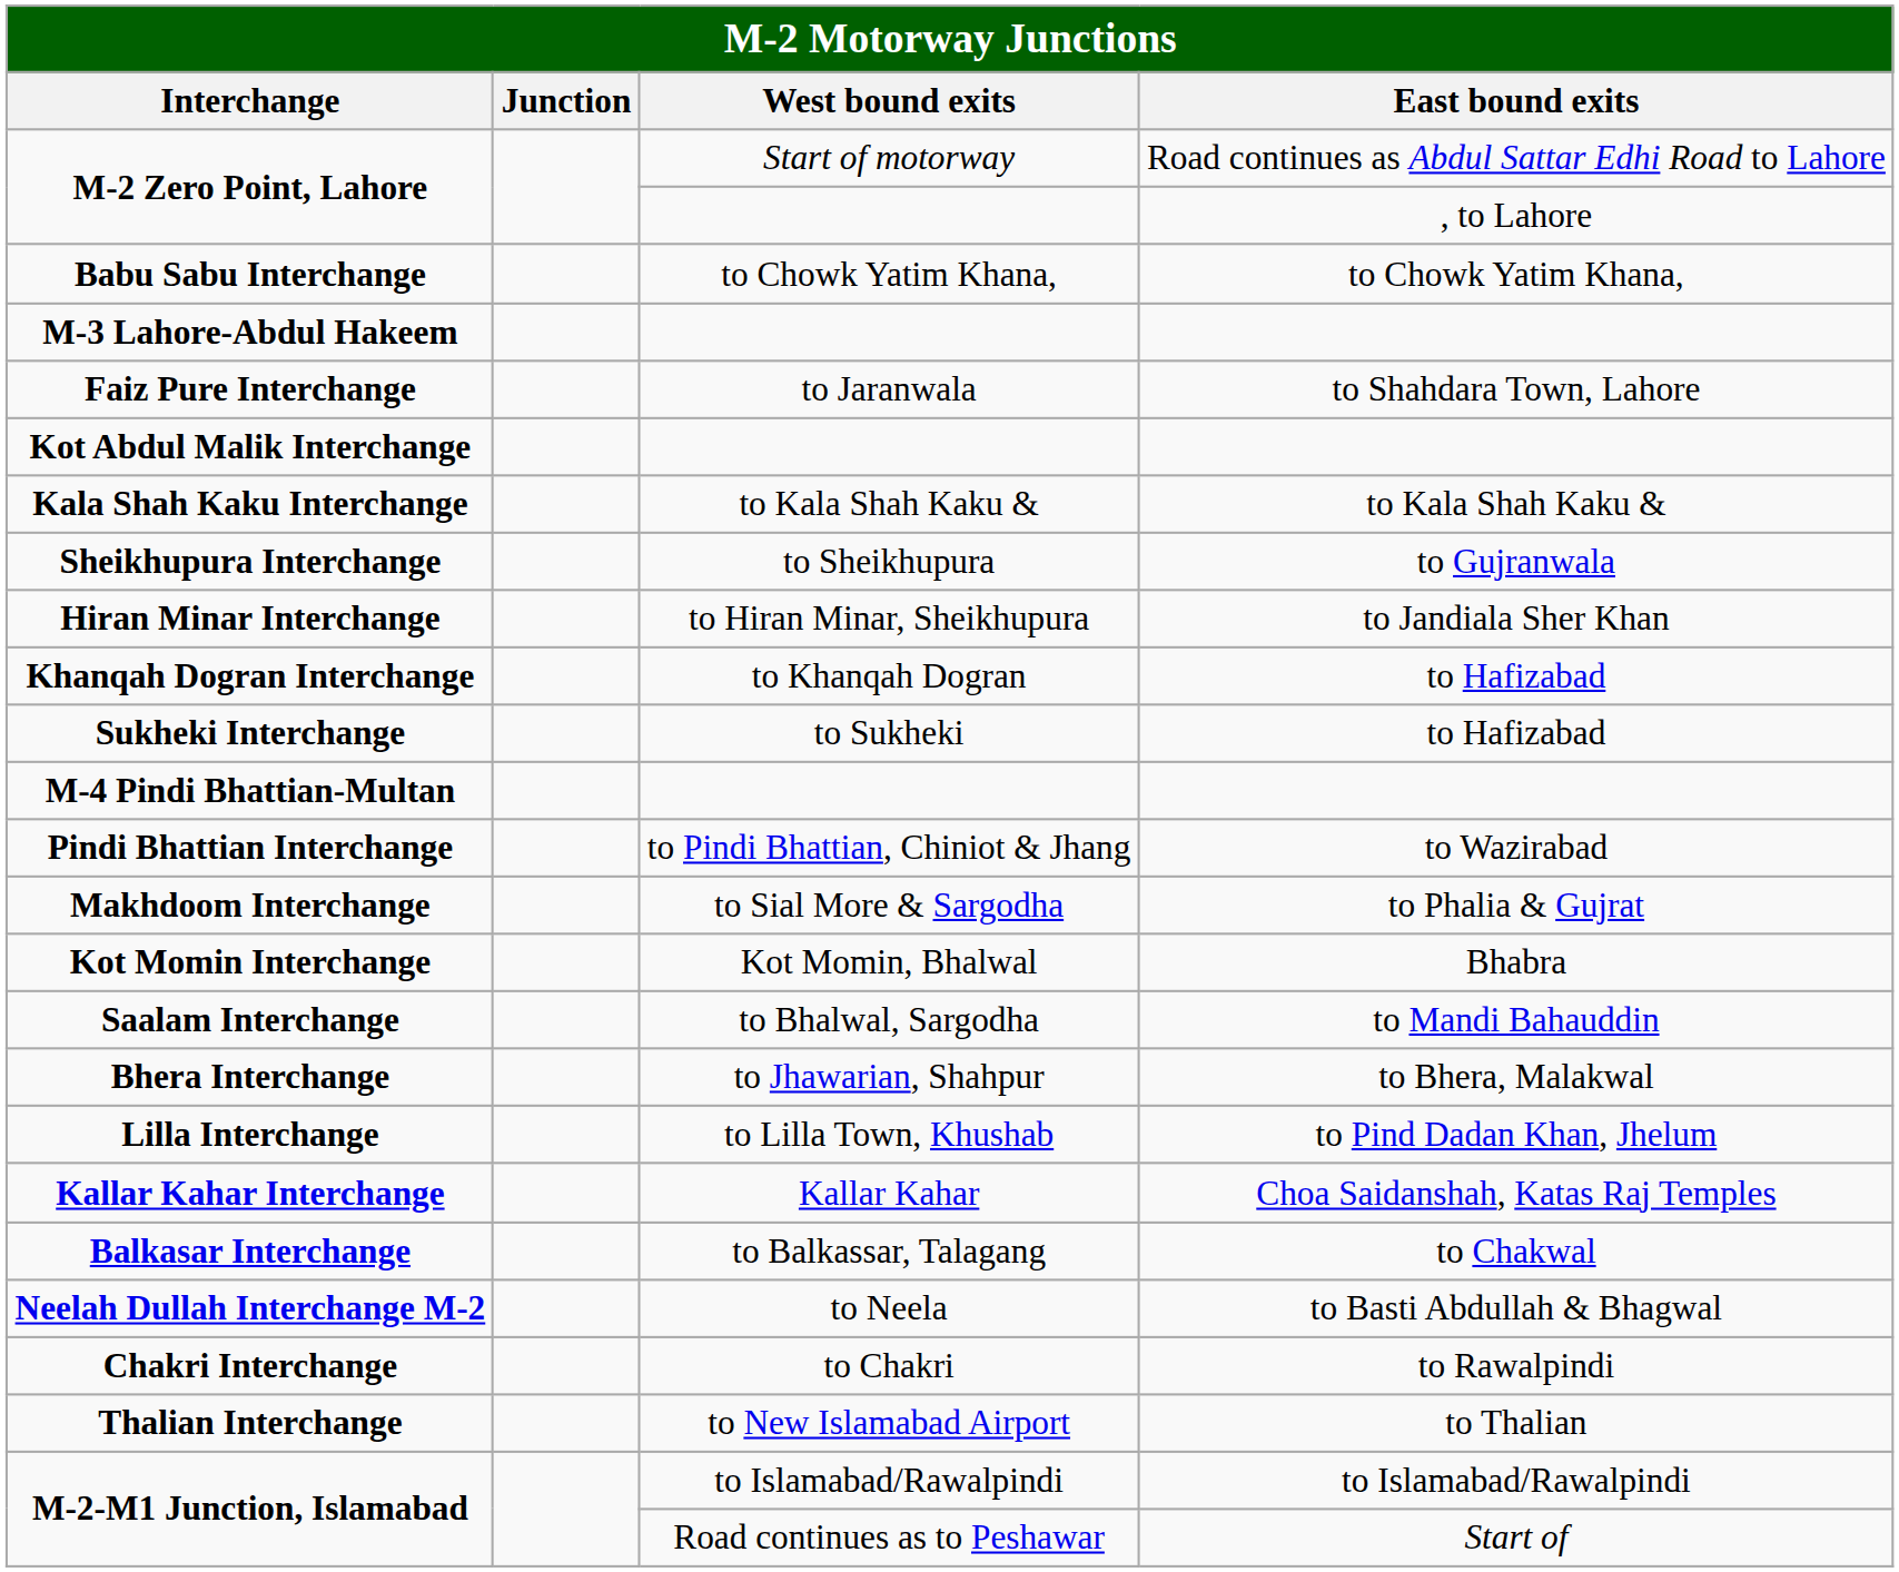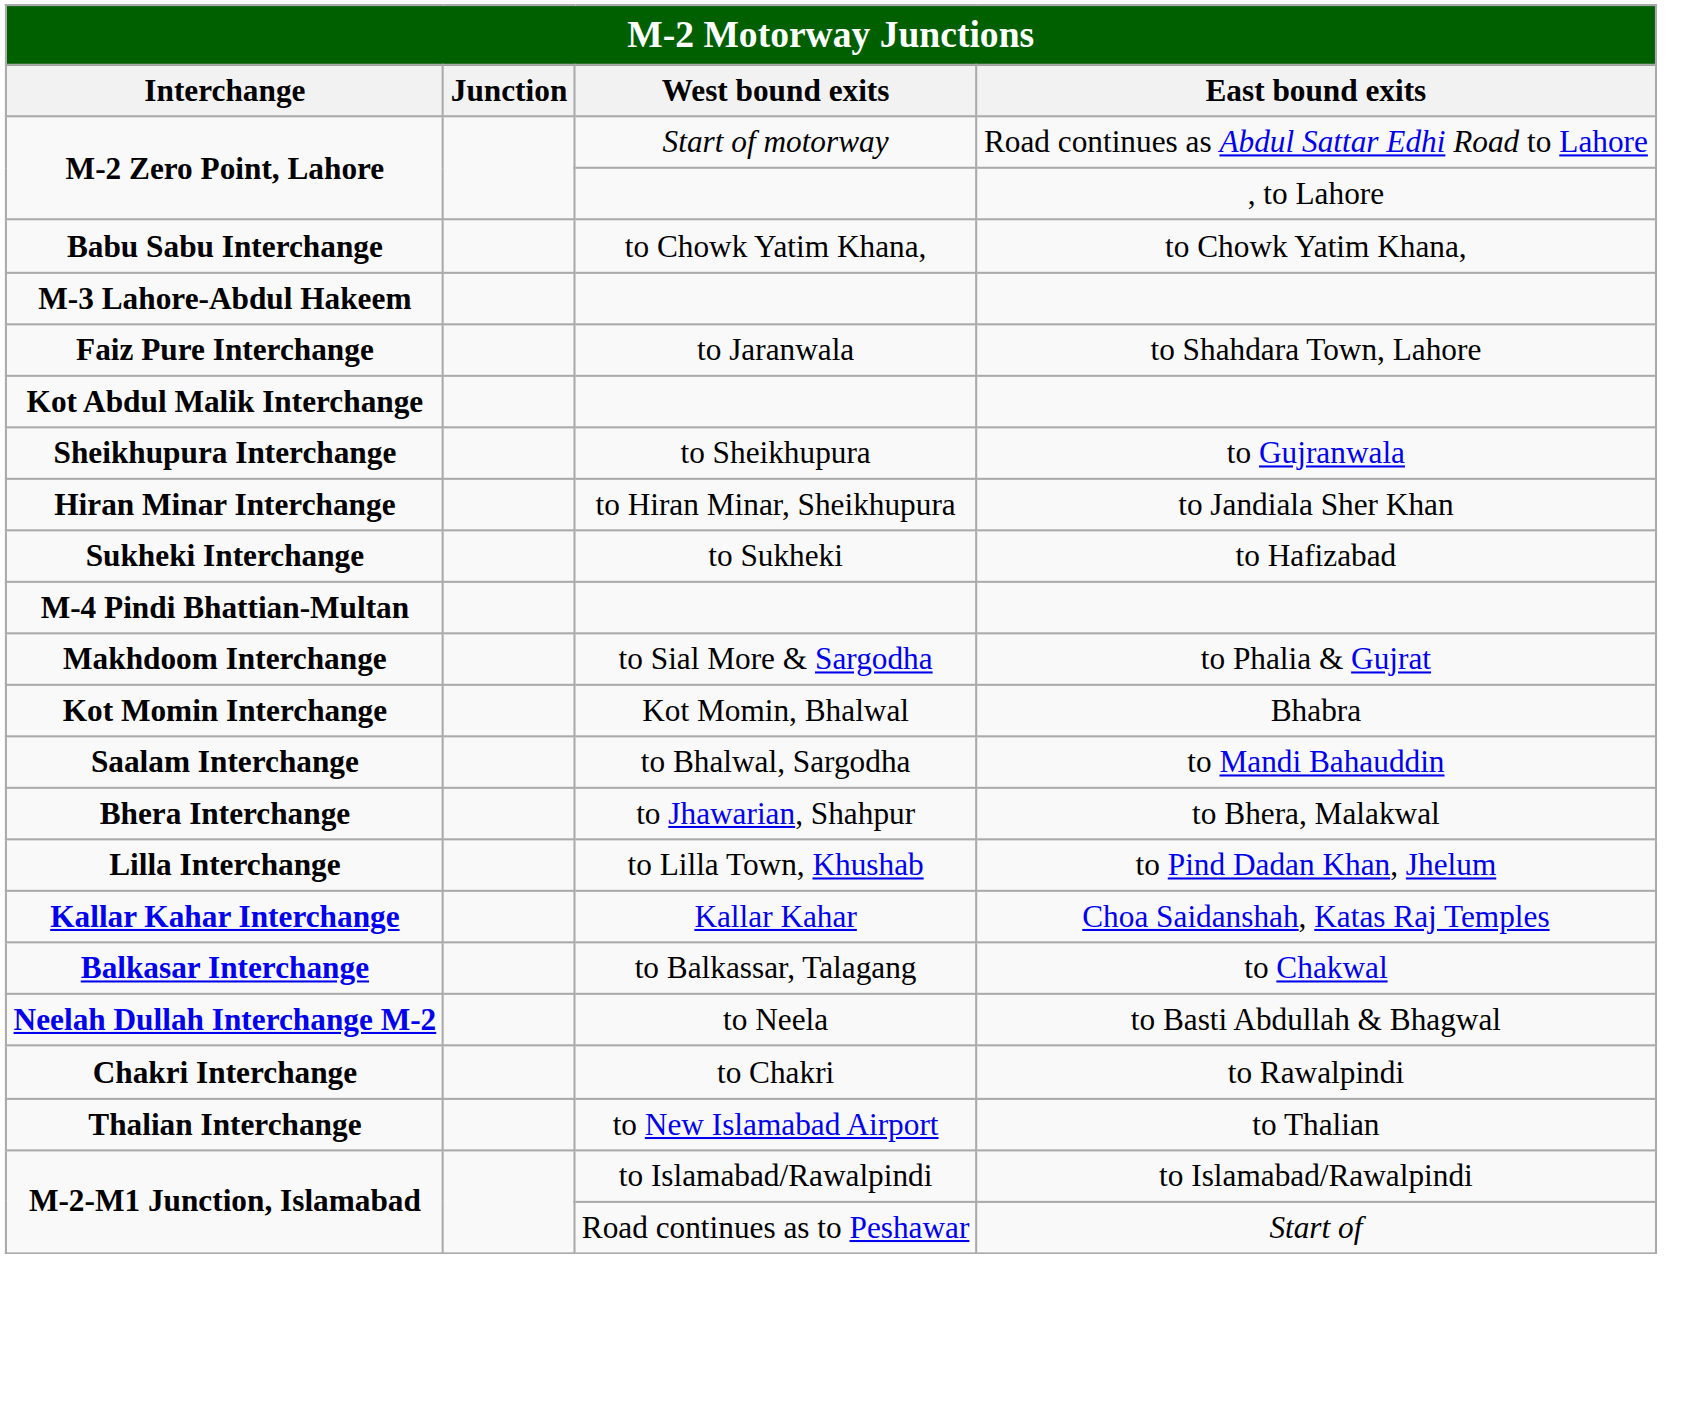- row: Kala Shah Kaku Interchange | to Kala Shah Kaku & | to Kala Shah Kaku &
- row: Khanqah Dogran Interchange | to Khanqah Dogran | to Hafizabad
- row: Pindi Bhattian Interchange | to Pindi Bhattian, Chiniot & Jhang | to Wazirabad
